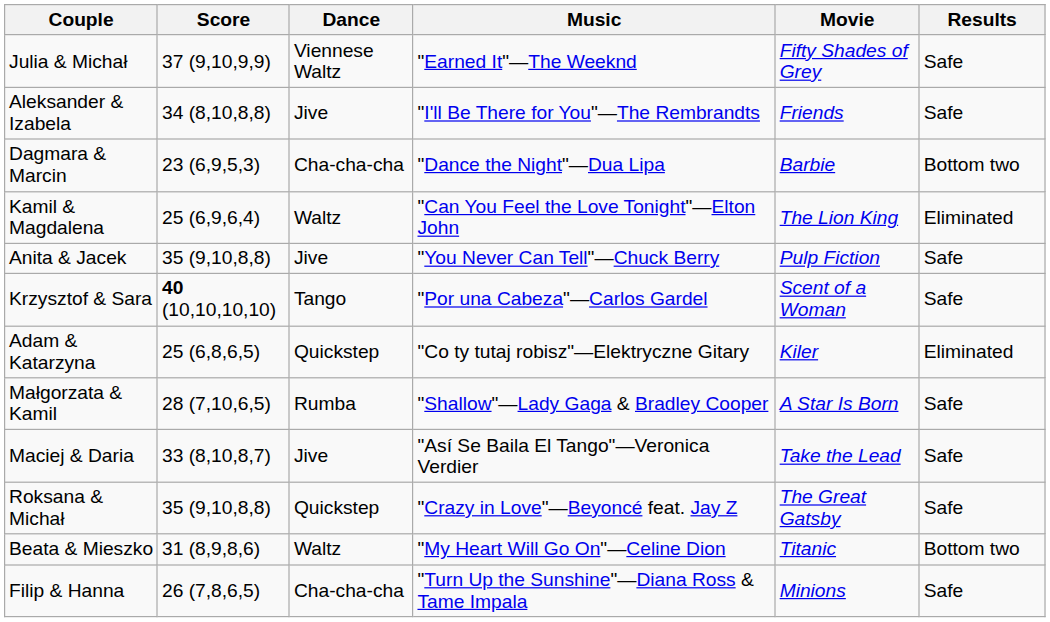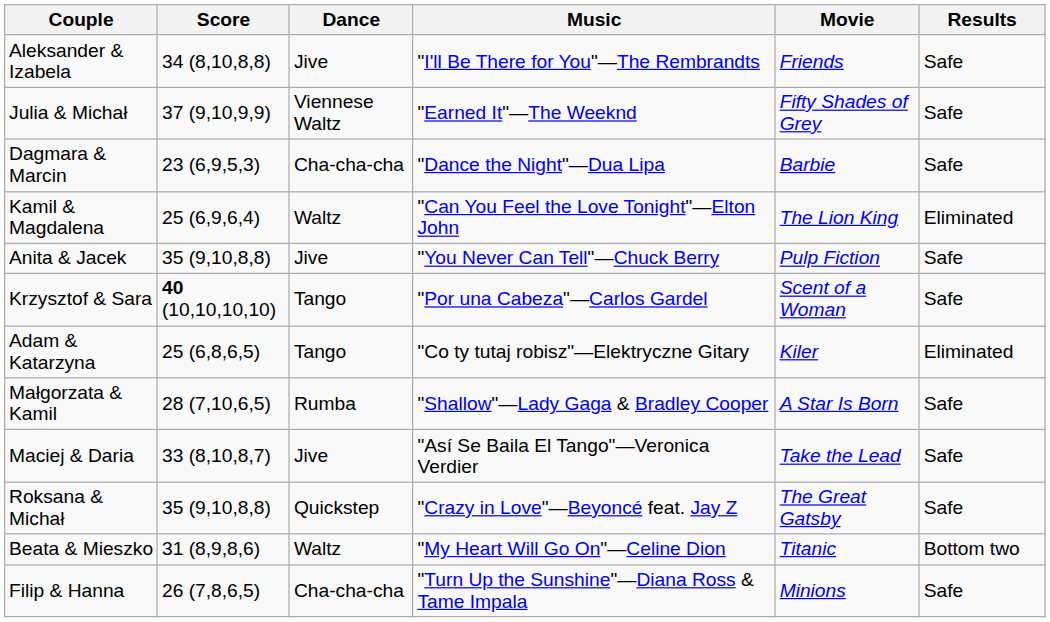rows swapped: Aleksander & Izabela <-> Julia & Michał
Dagmara & Marcin | Results: Bottom two -> Safe
Adam & Katarzyna | Dance: Quickstep -> Tango
